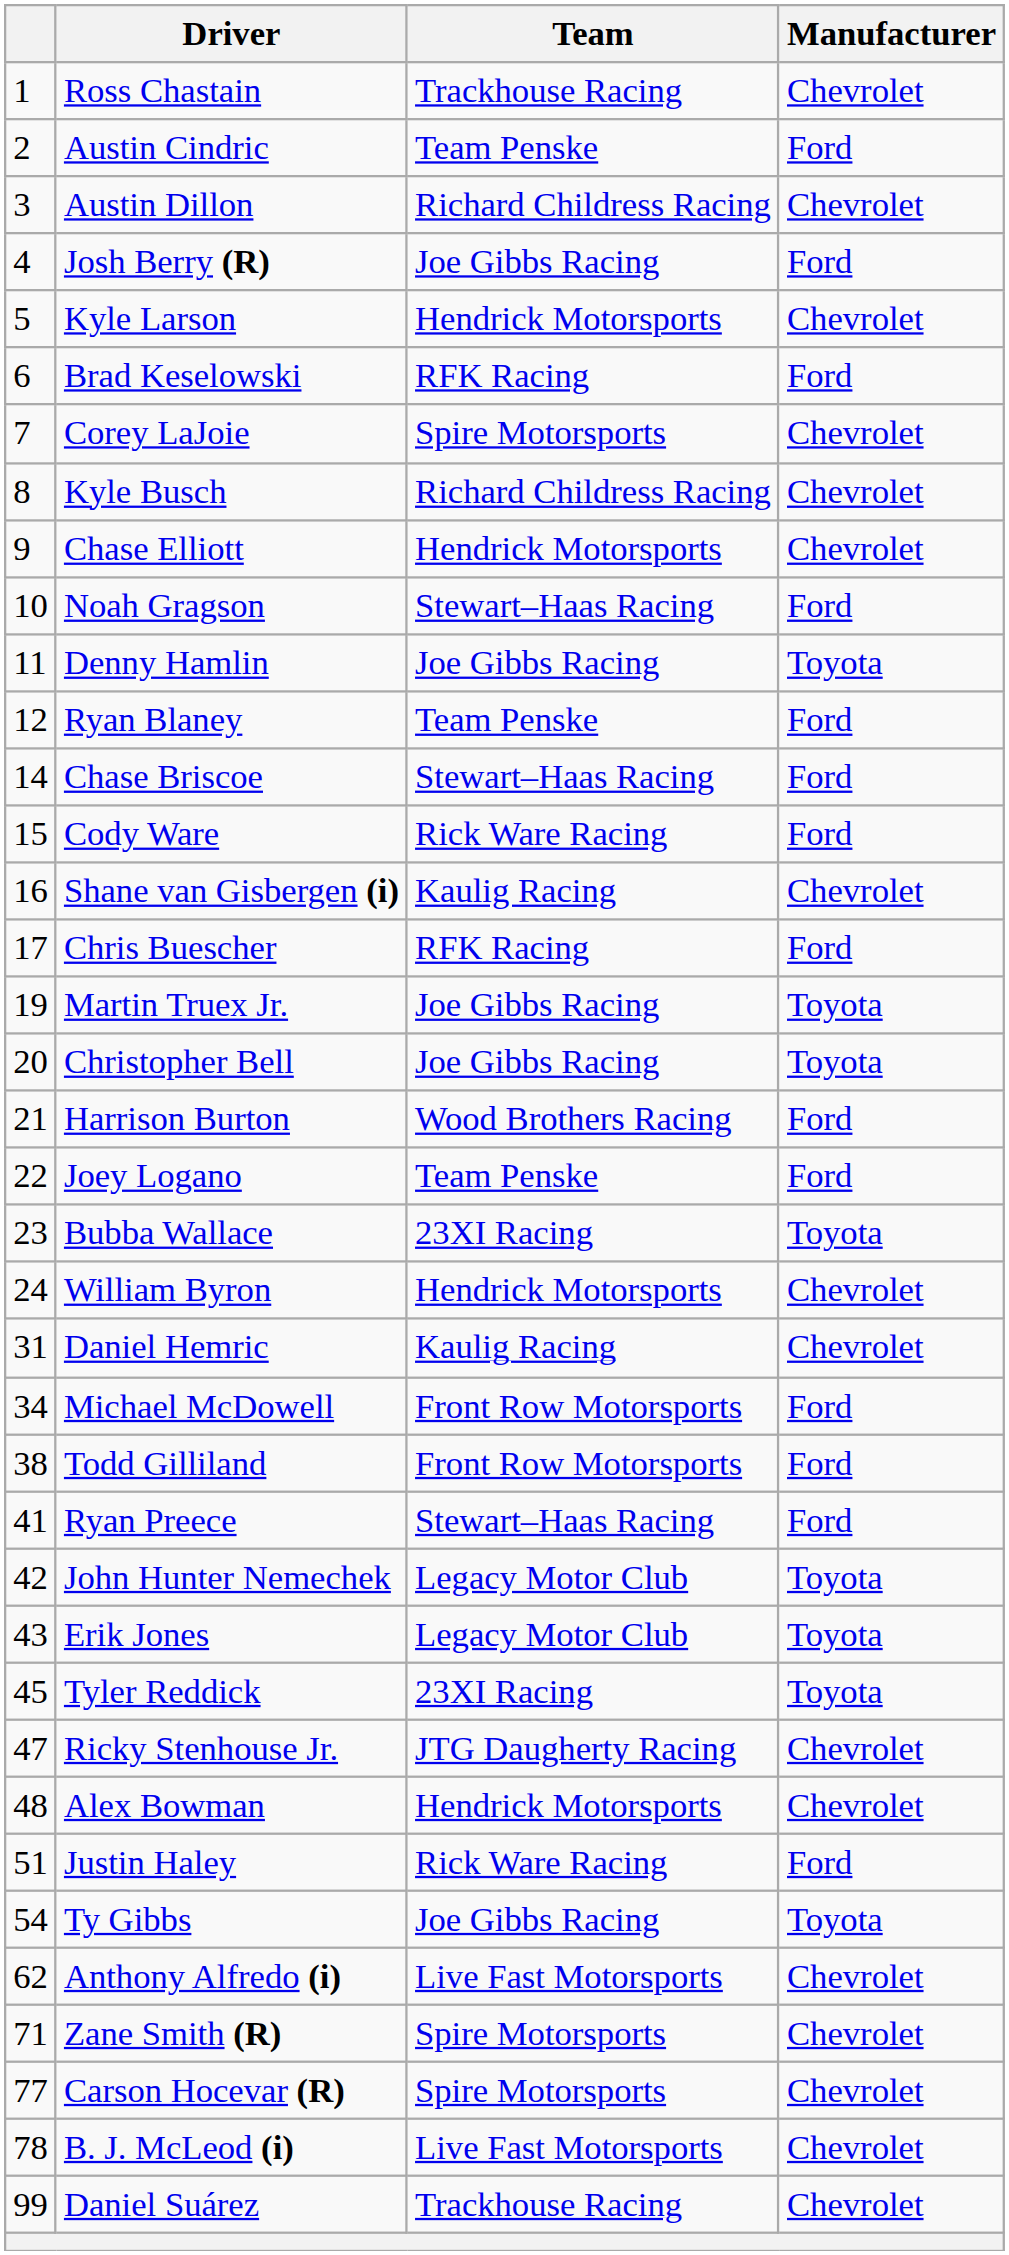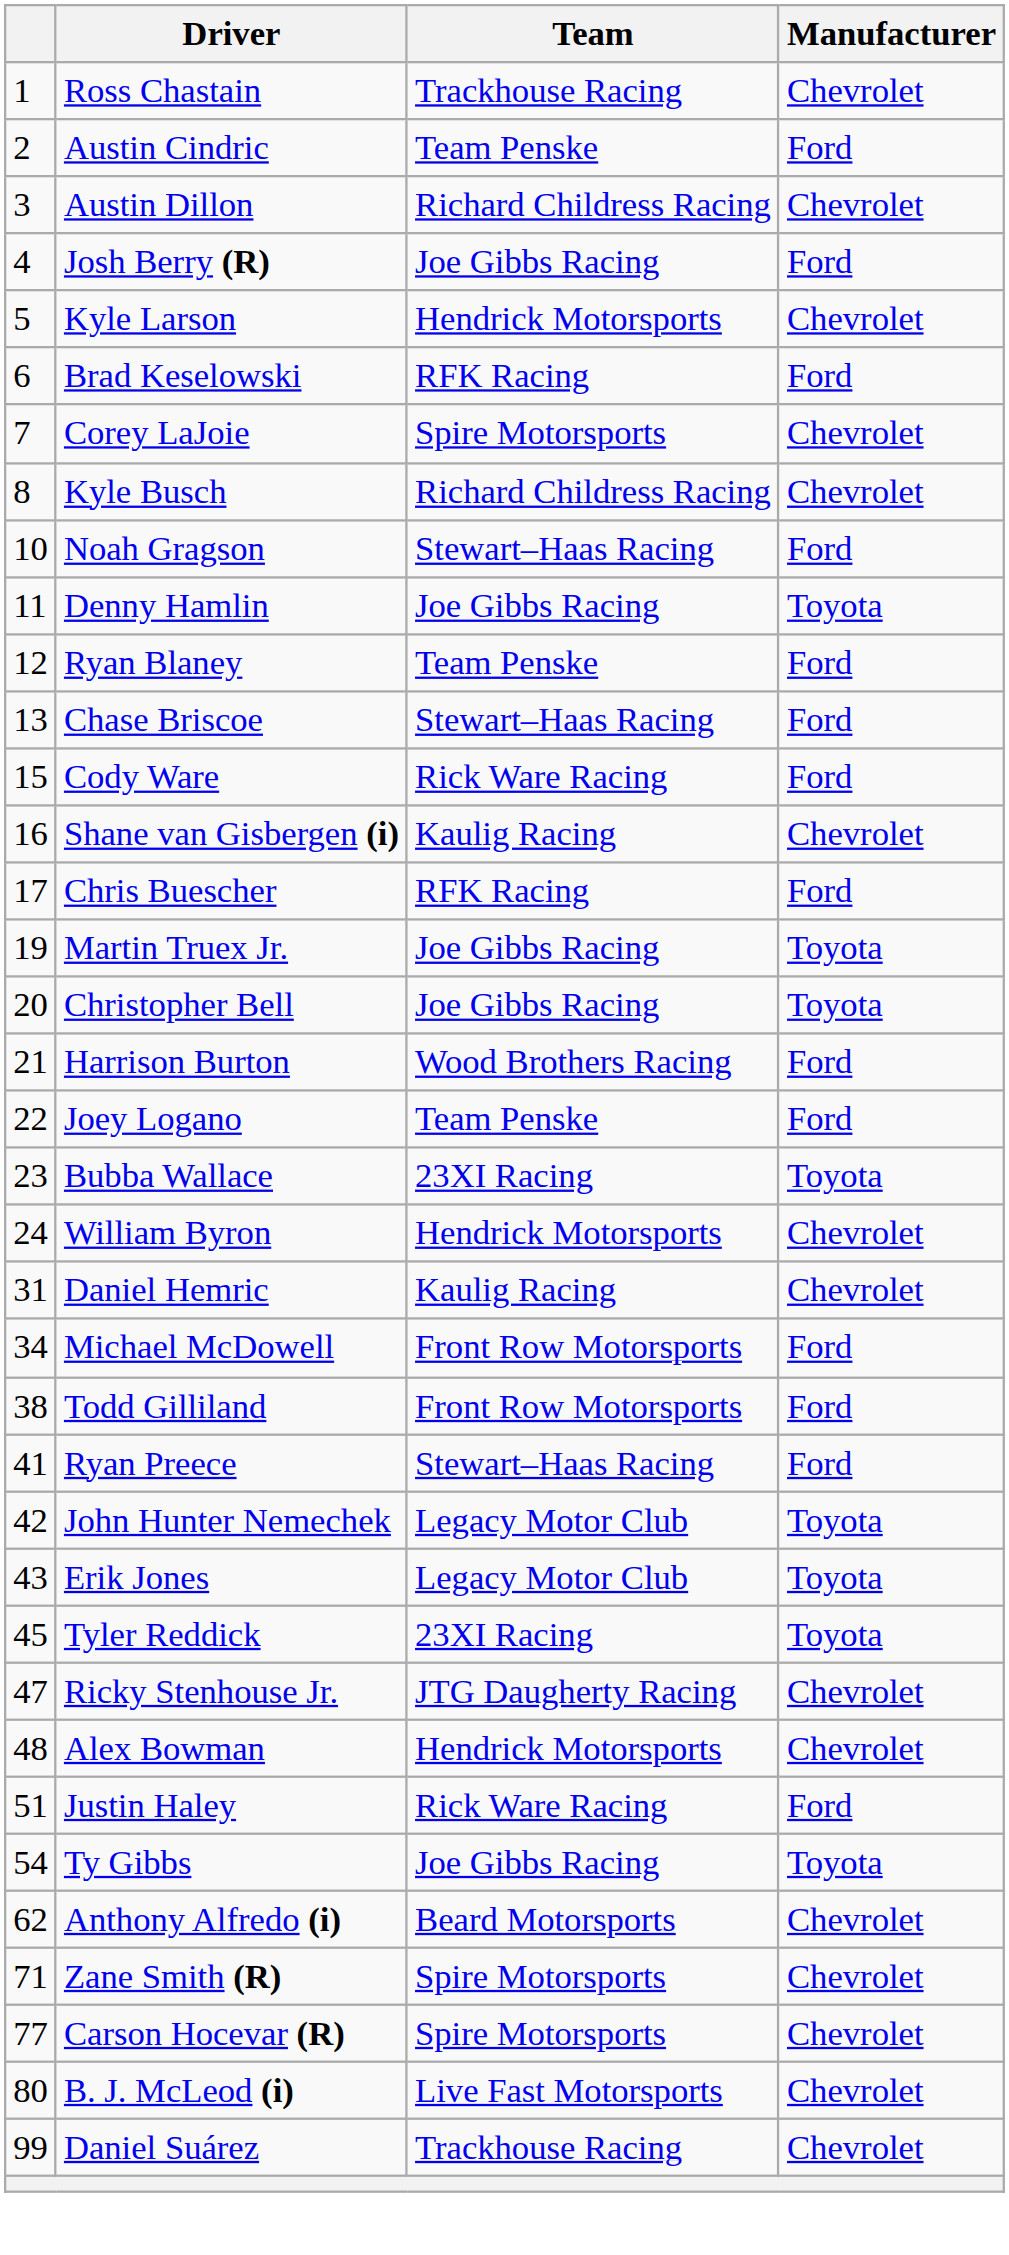- row: 9 | Chase Elliott | Hendrick Motorsports | Chevrolet
Chase Briscoe | column 1: 14 -> 13
Anthony Alfredo (i) | Team: Live Fast Motorsports -> Beard Motorsports
B. J. McLeod (i) | column 1: 78 -> 80
